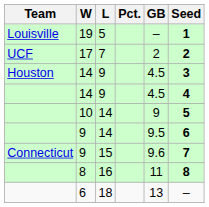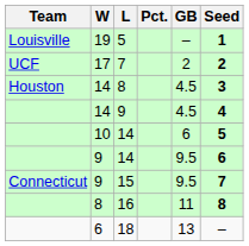Houston / 14 | L: 9 -> 8
10 | GB: 9 -> 6
Connecticut / 9 | GB: 9.6 -> 9.5
